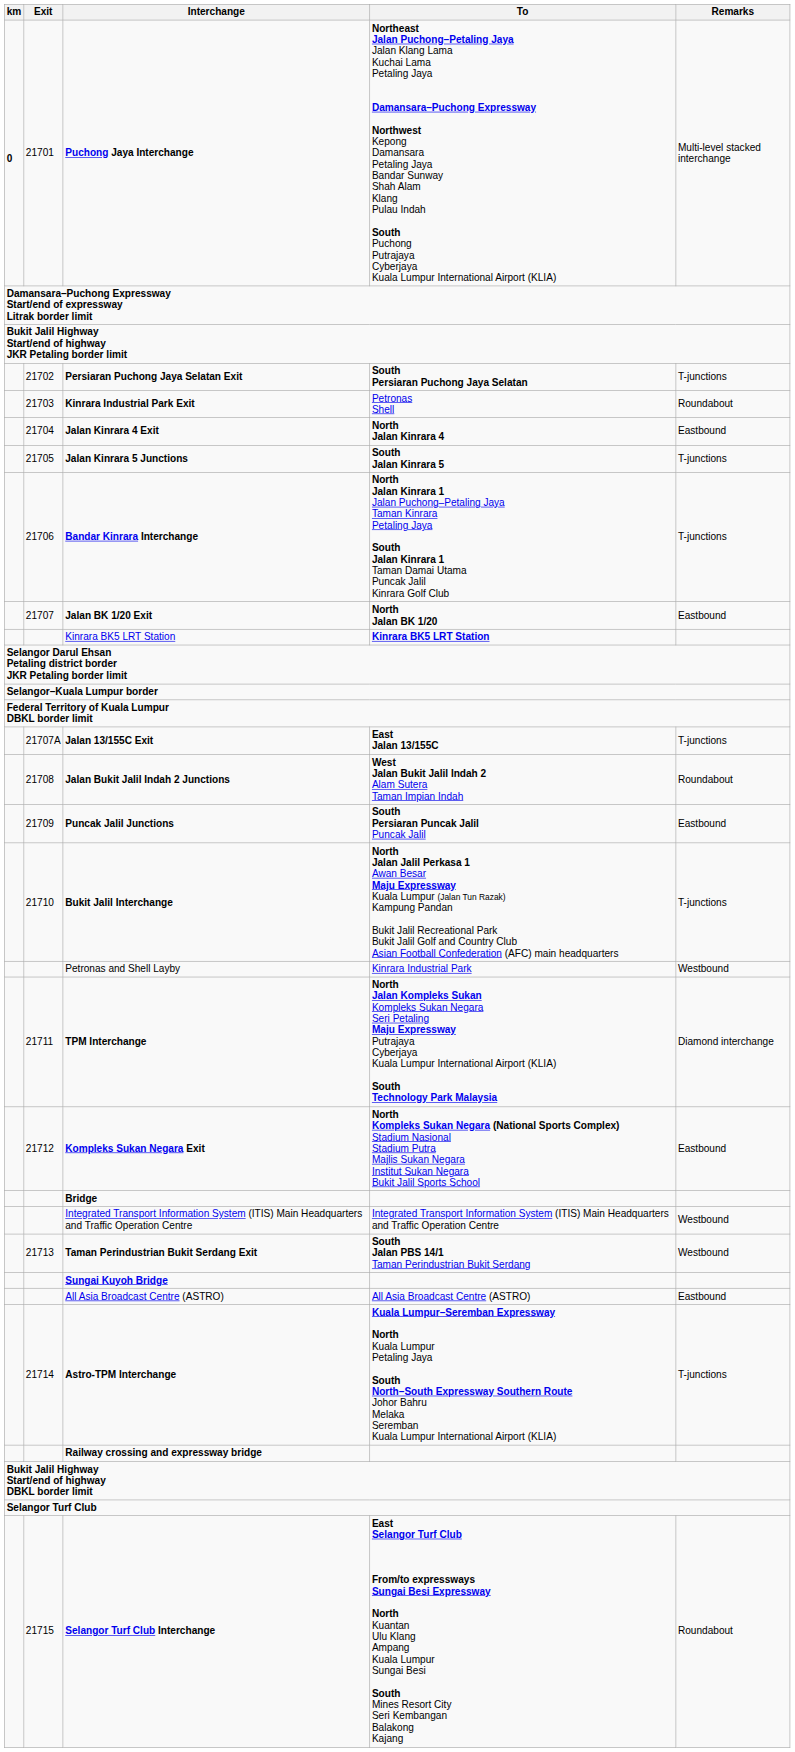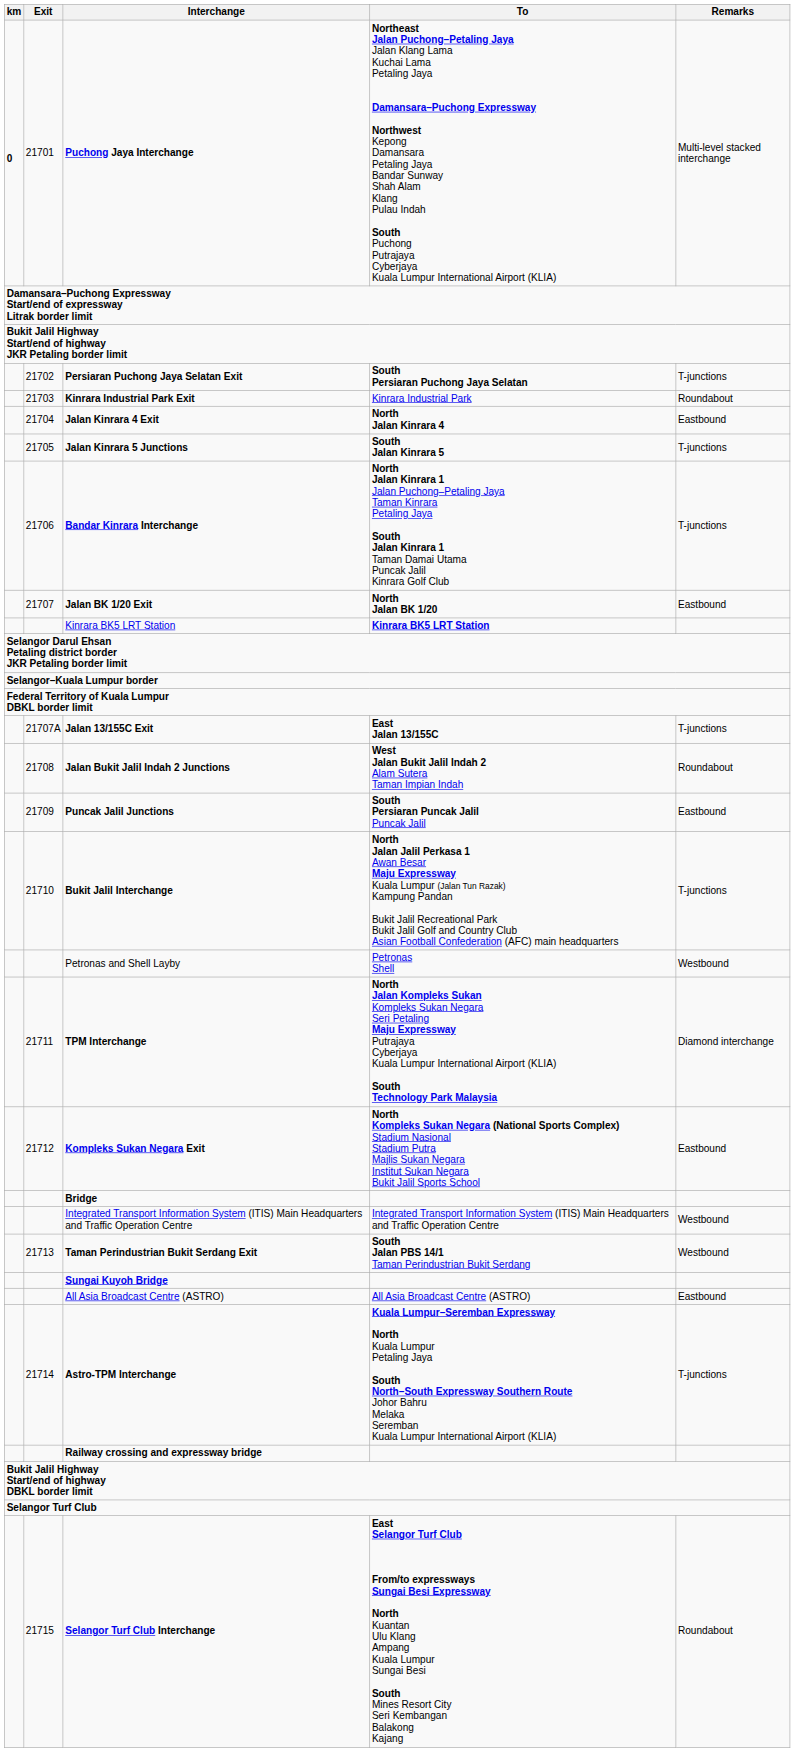Kinrara Industrial Park Exit | To: Petronas Shell -> Kinrara Industrial Park
Petronas and Shell Layby | To: Kinrara Industrial Park -> Petronas Shell
